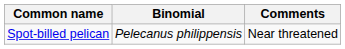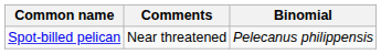columns swapped: Binomial <-> Comments
